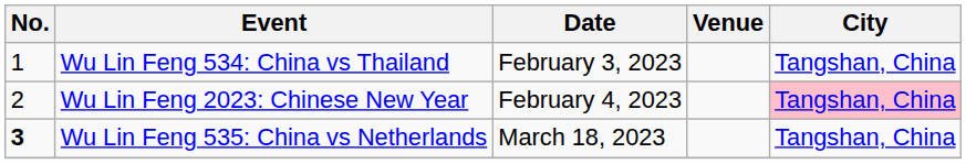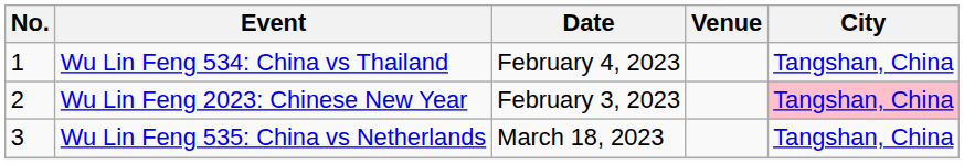Wu Lin Feng 534: China vs Thailand | Date: February 3, 2023 -> February 4, 2023
Wu Lin Feng 2023: Chinese New Year | Date: February 4, 2023 -> February 3, 2023
Wu Lin Feng 535: China vs Netherlands | No.: bold -> normal
